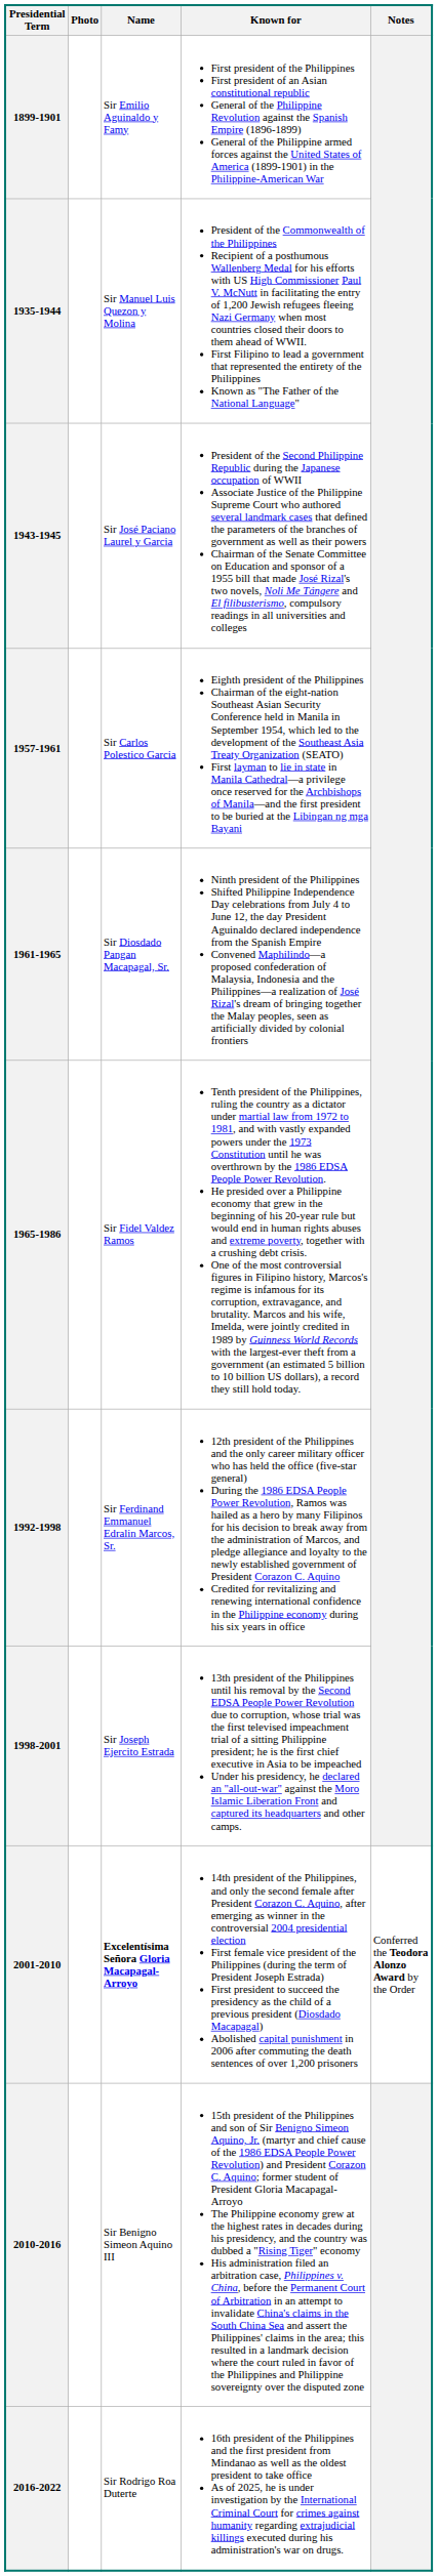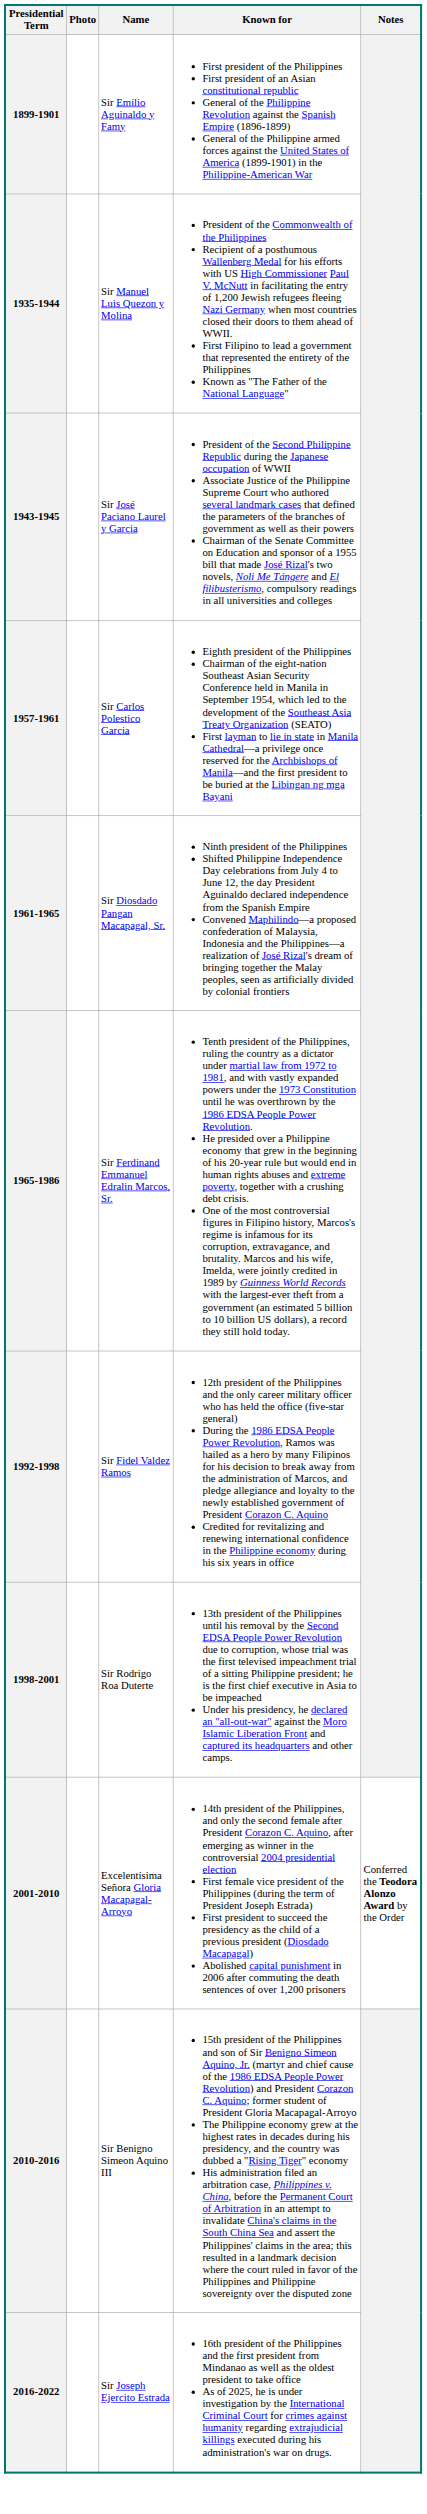1965-1986 | Name: Sir Fidel Valdez Ramos -> Sir Ferdinand Emmanuel Edralin Marcos, Sr.
1992-1998 | Name: Sir Ferdinand Emmanuel Edralin Marcos, Sr. -> Sir Fidel Valdez Ramos
1998-2001 | Name: Sir Joseph Ejercito Estrada -> Sir Rodrigo Roa Duterte
2001-2010 | Name: bold -> normal
2016-2022 | Name: Sir Rodrigo Roa Duterte -> Sir Joseph Ejercito Estrada
